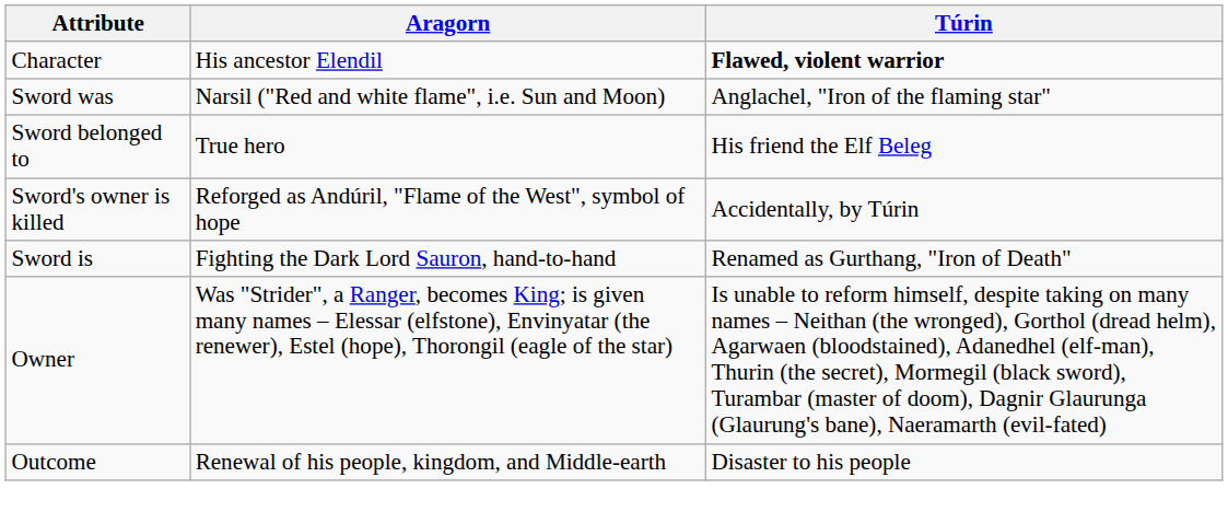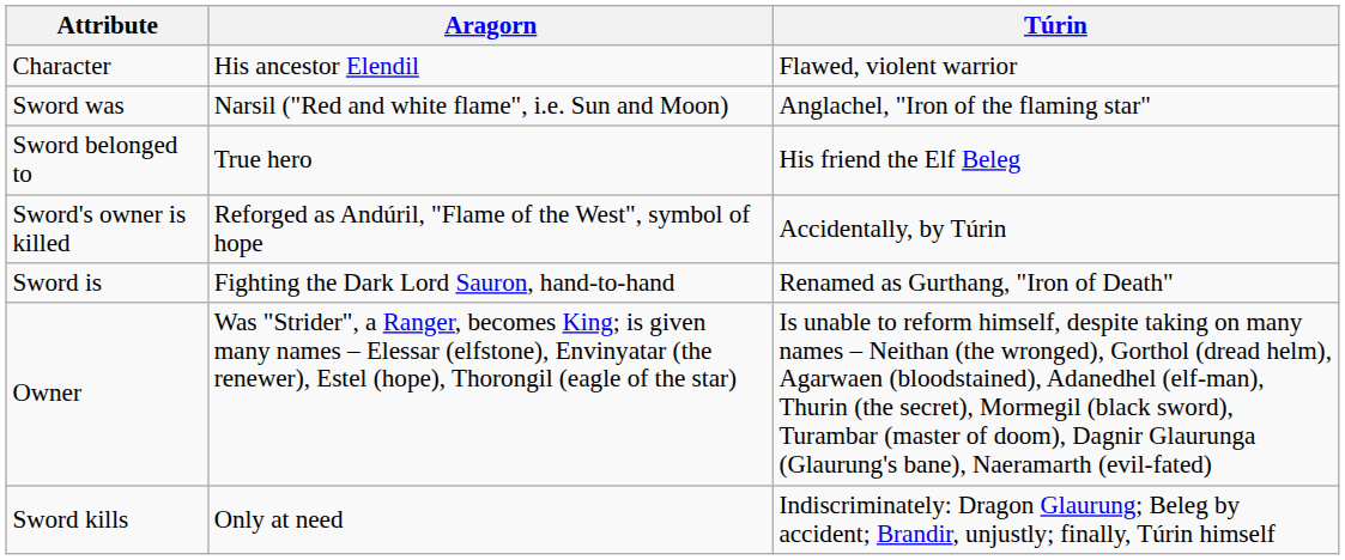Character | Túrin: bold -> normal
+ row: Sword kills | Only at need | Indiscriminately: Dragon Glaurung; Beleg by accident; Brandir, unjustly; finally, Túrin himself
- row: Outcome | Renewal of his people, kingdom, and Middle-earth | Disaster to his people
